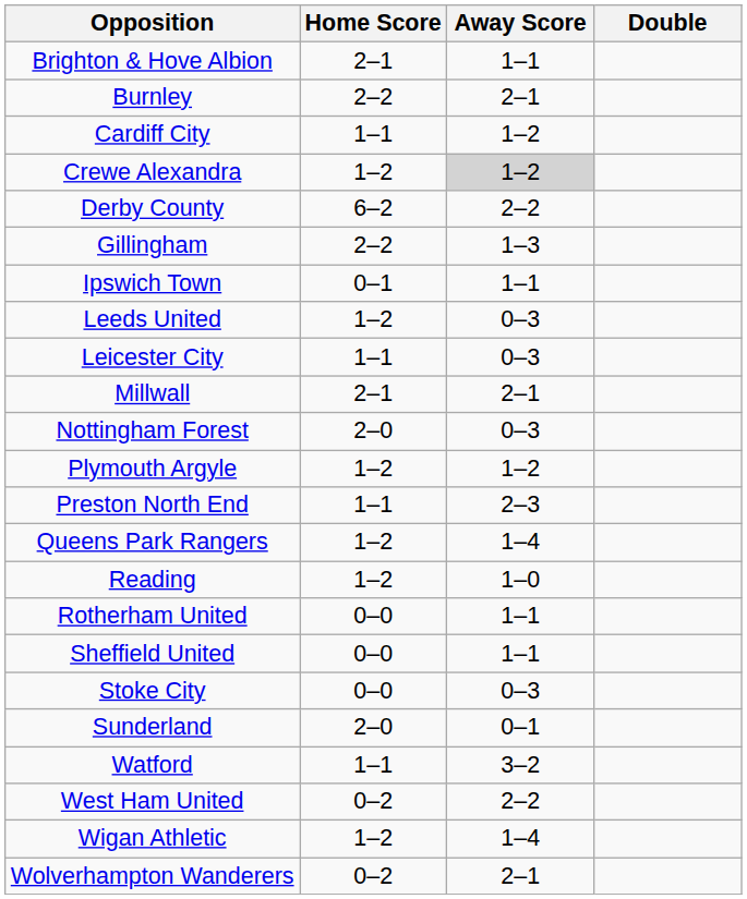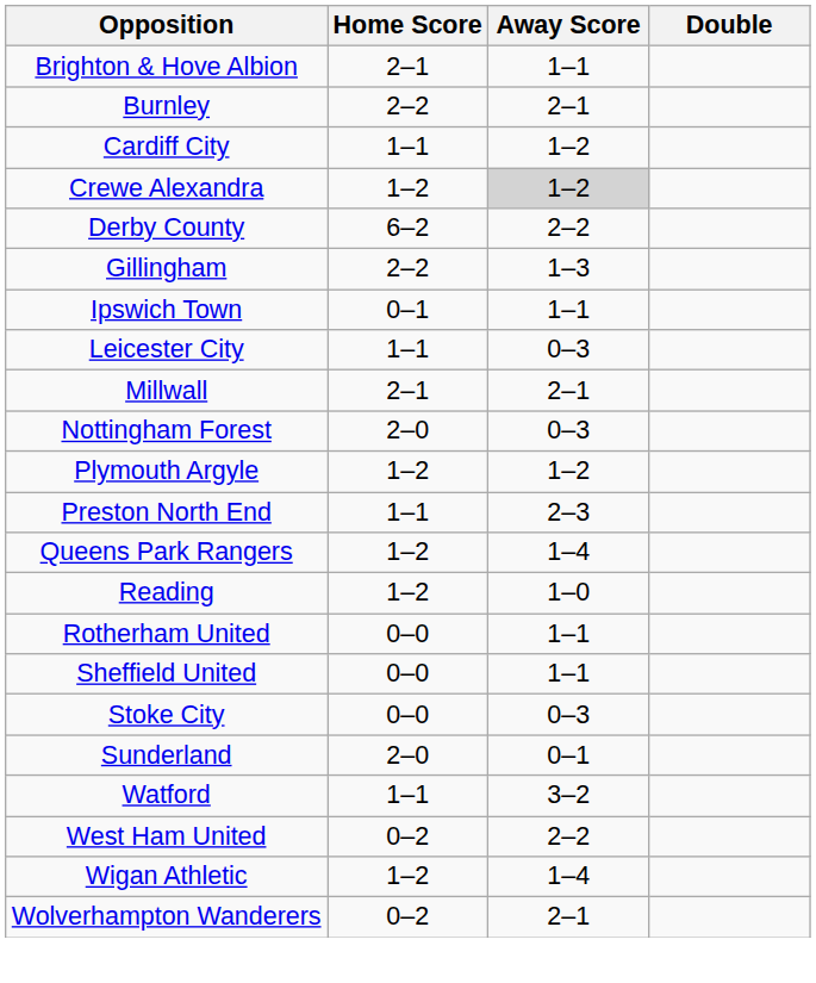- row: Leeds United | 1–2 | 0–3
